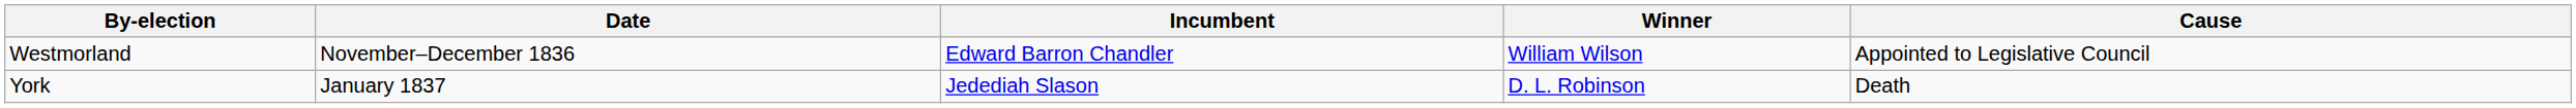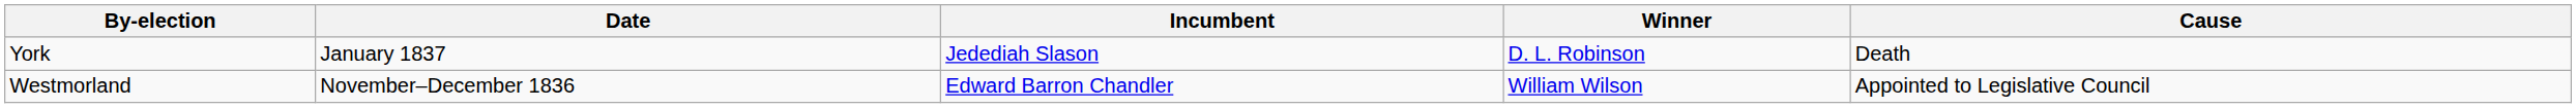rows swapped: York <-> Westmorland
